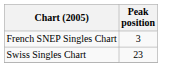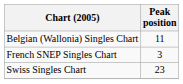+ row: Belgian (Wallonia) Singles Chart | 11
